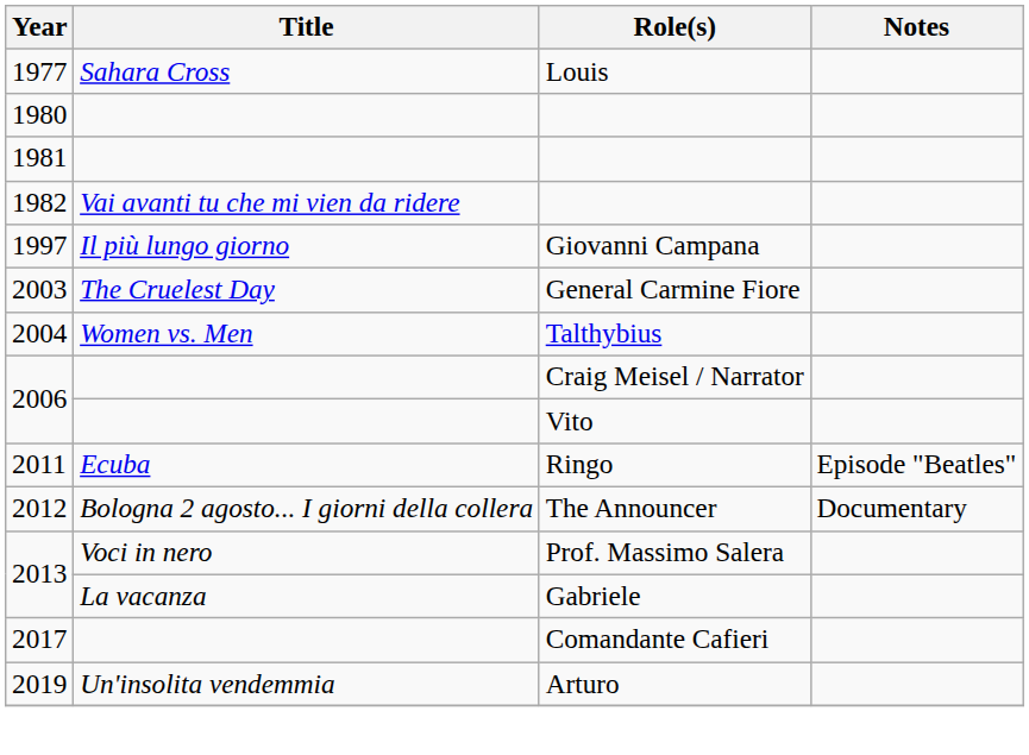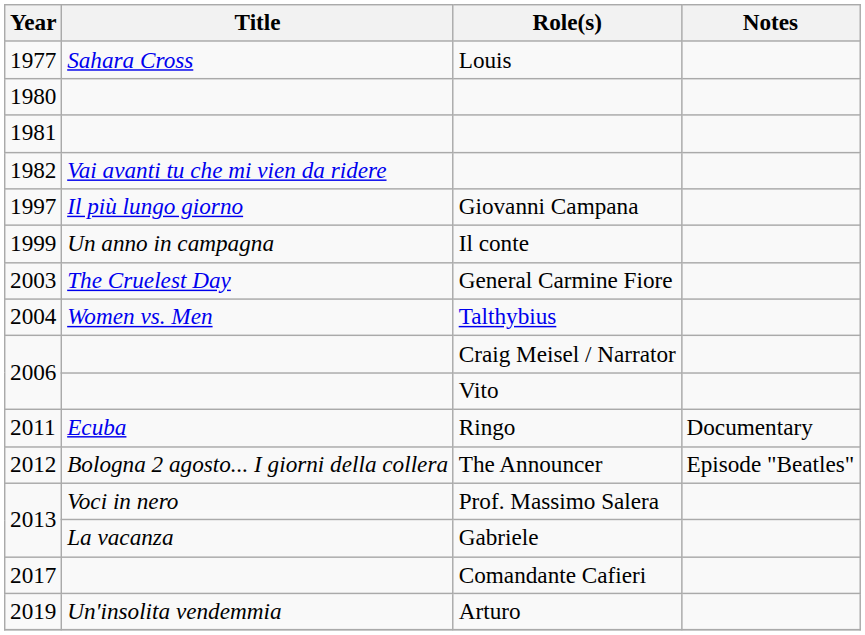+ row: 1999 | Un anno in campagna | Il conte
2011 | Notes: Episode "Beatles" -> Documentary
2012 | Notes: Documentary -> Episode "Beatles"
